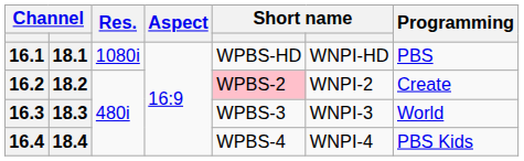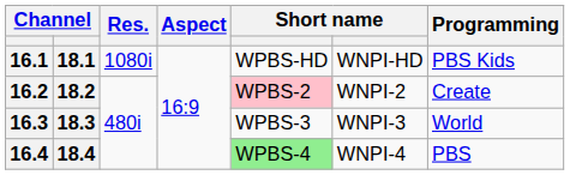16.1 | Programming: PBS -> PBS Kids
16.4 | column 5: no background -> lightgreen background
16.4 | Programming: PBS Kids -> PBS
